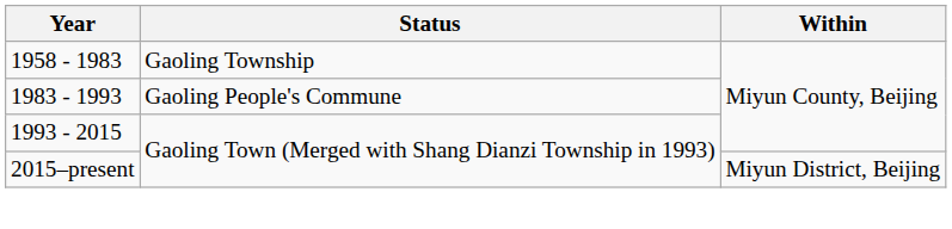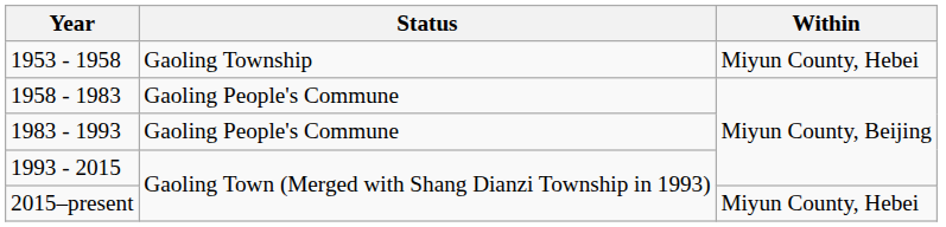+ row: 1953 - 1958 | Gaoling Township | Miyun County, Hebei
1958 - 1983 | Status: Gaoling Township -> Gaoling People's Commune
2015–present | Within: Miyun District, Beijing -> Miyun County, Hebei
